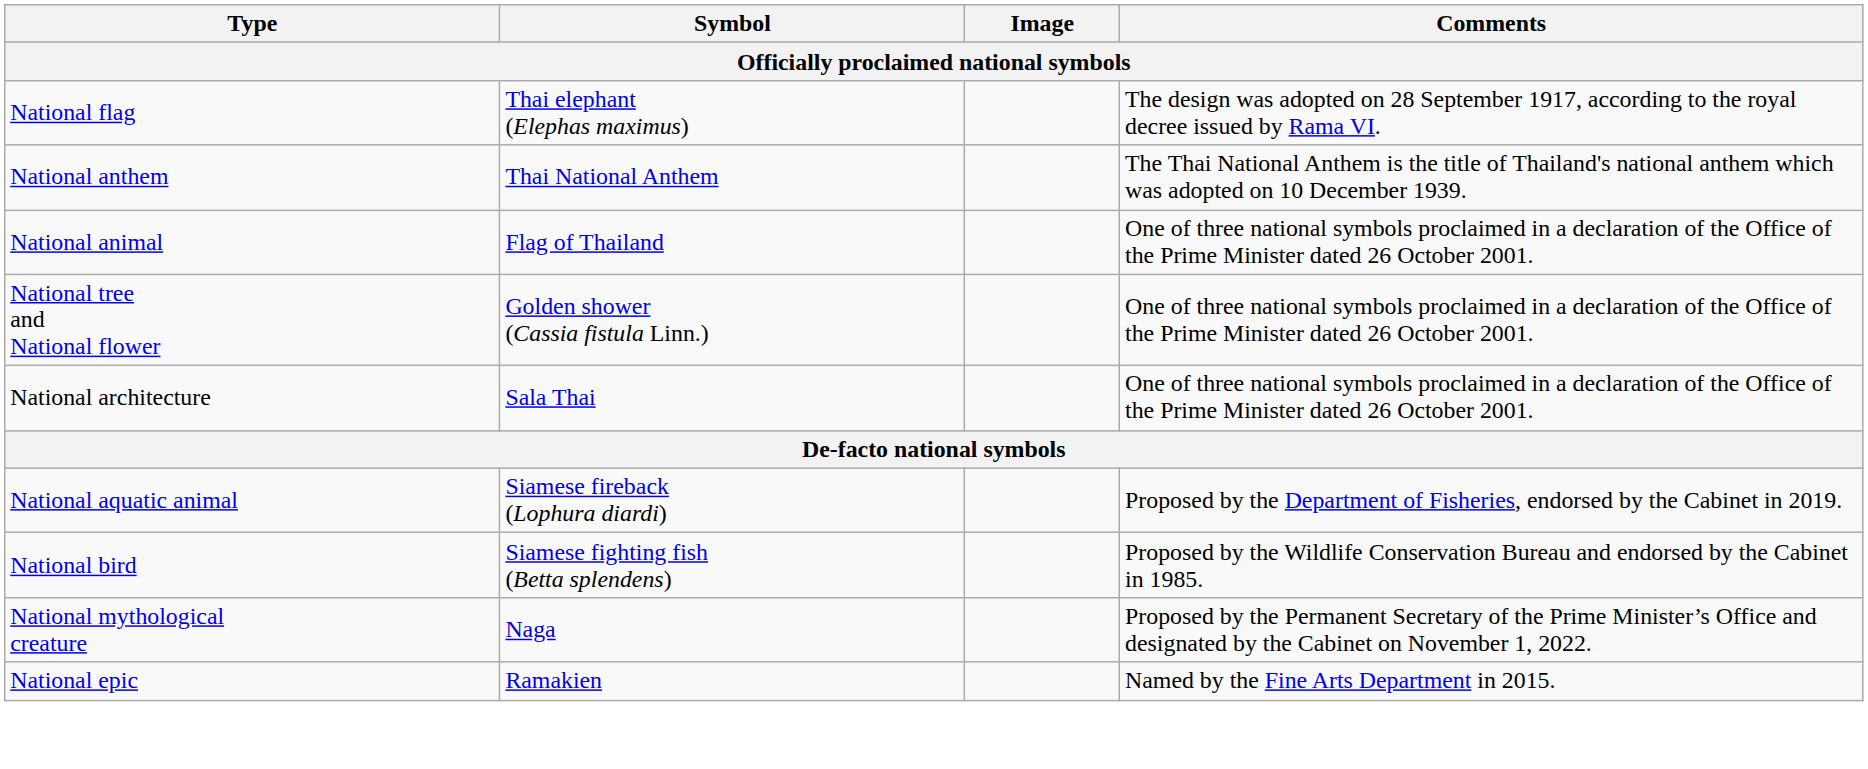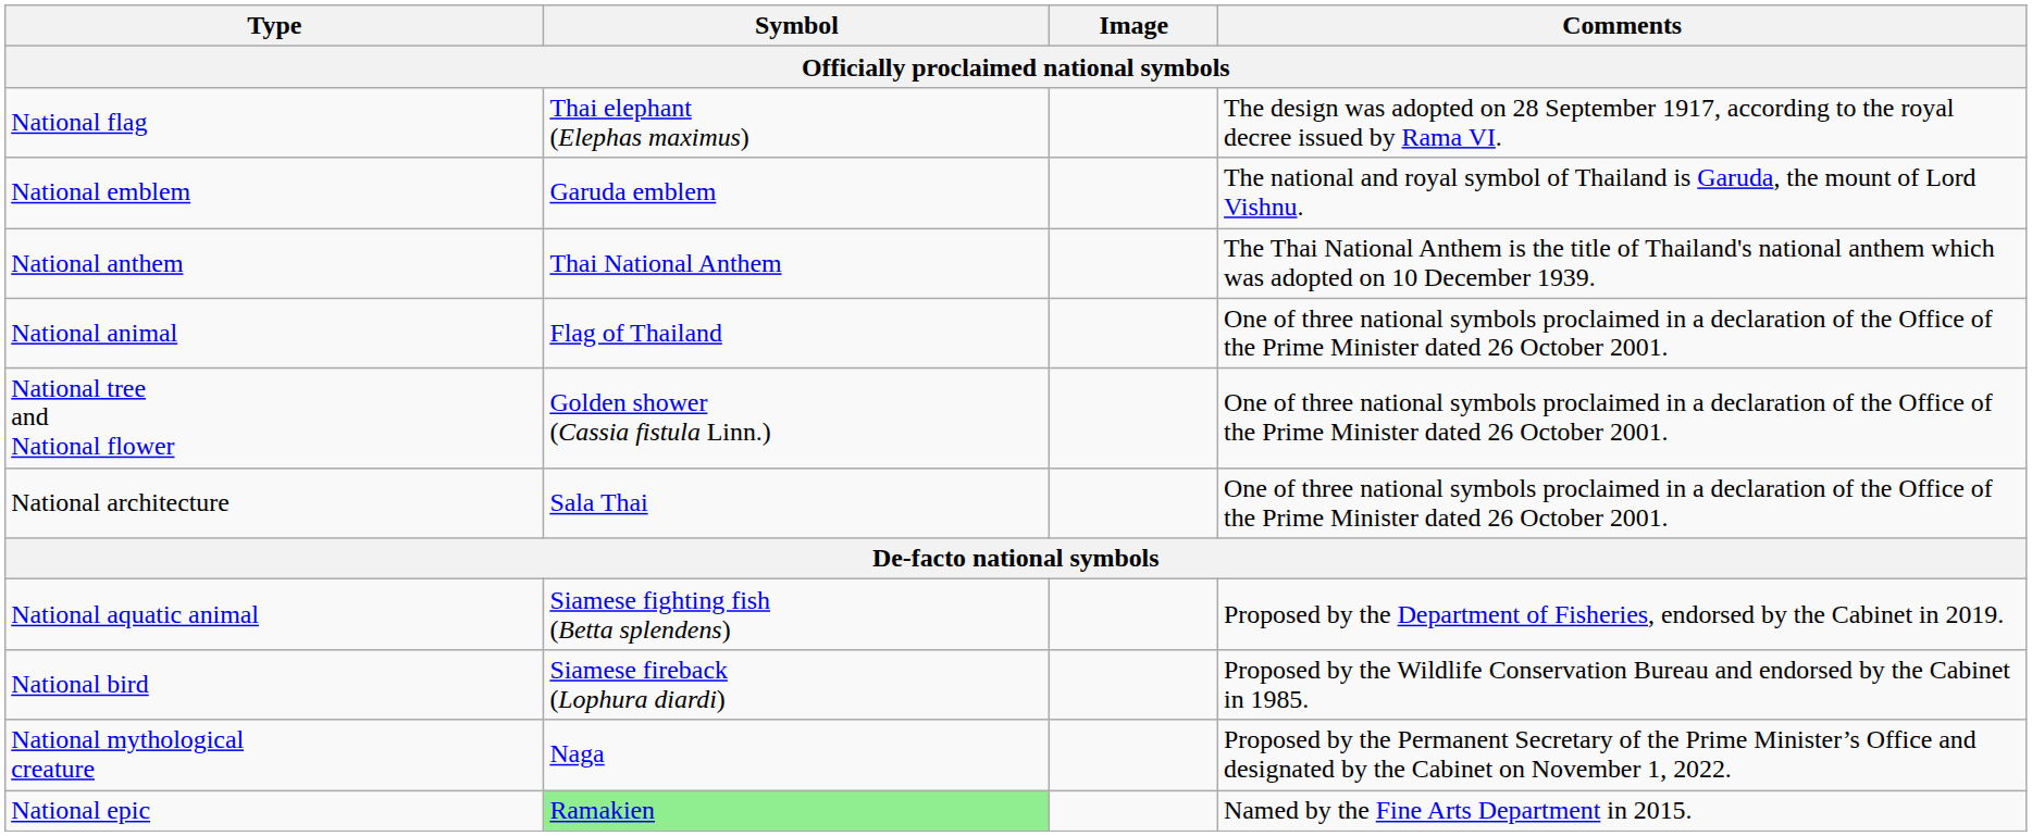+ row: National emblem | Garuda emblem | The national and royal symbol of Thailand is Garuda, the mount of Lord Vishnu.
National aquatic animal | Symbol: Siamese fireback (Lophura diardi) -> Siamese fighting fish (Betta splendens)
National bird | Symbol: Siamese fighting fish (Betta splendens) -> Siamese fireback (Lophura diardi)
National epic | Symbol: no background -> lightgreen background
